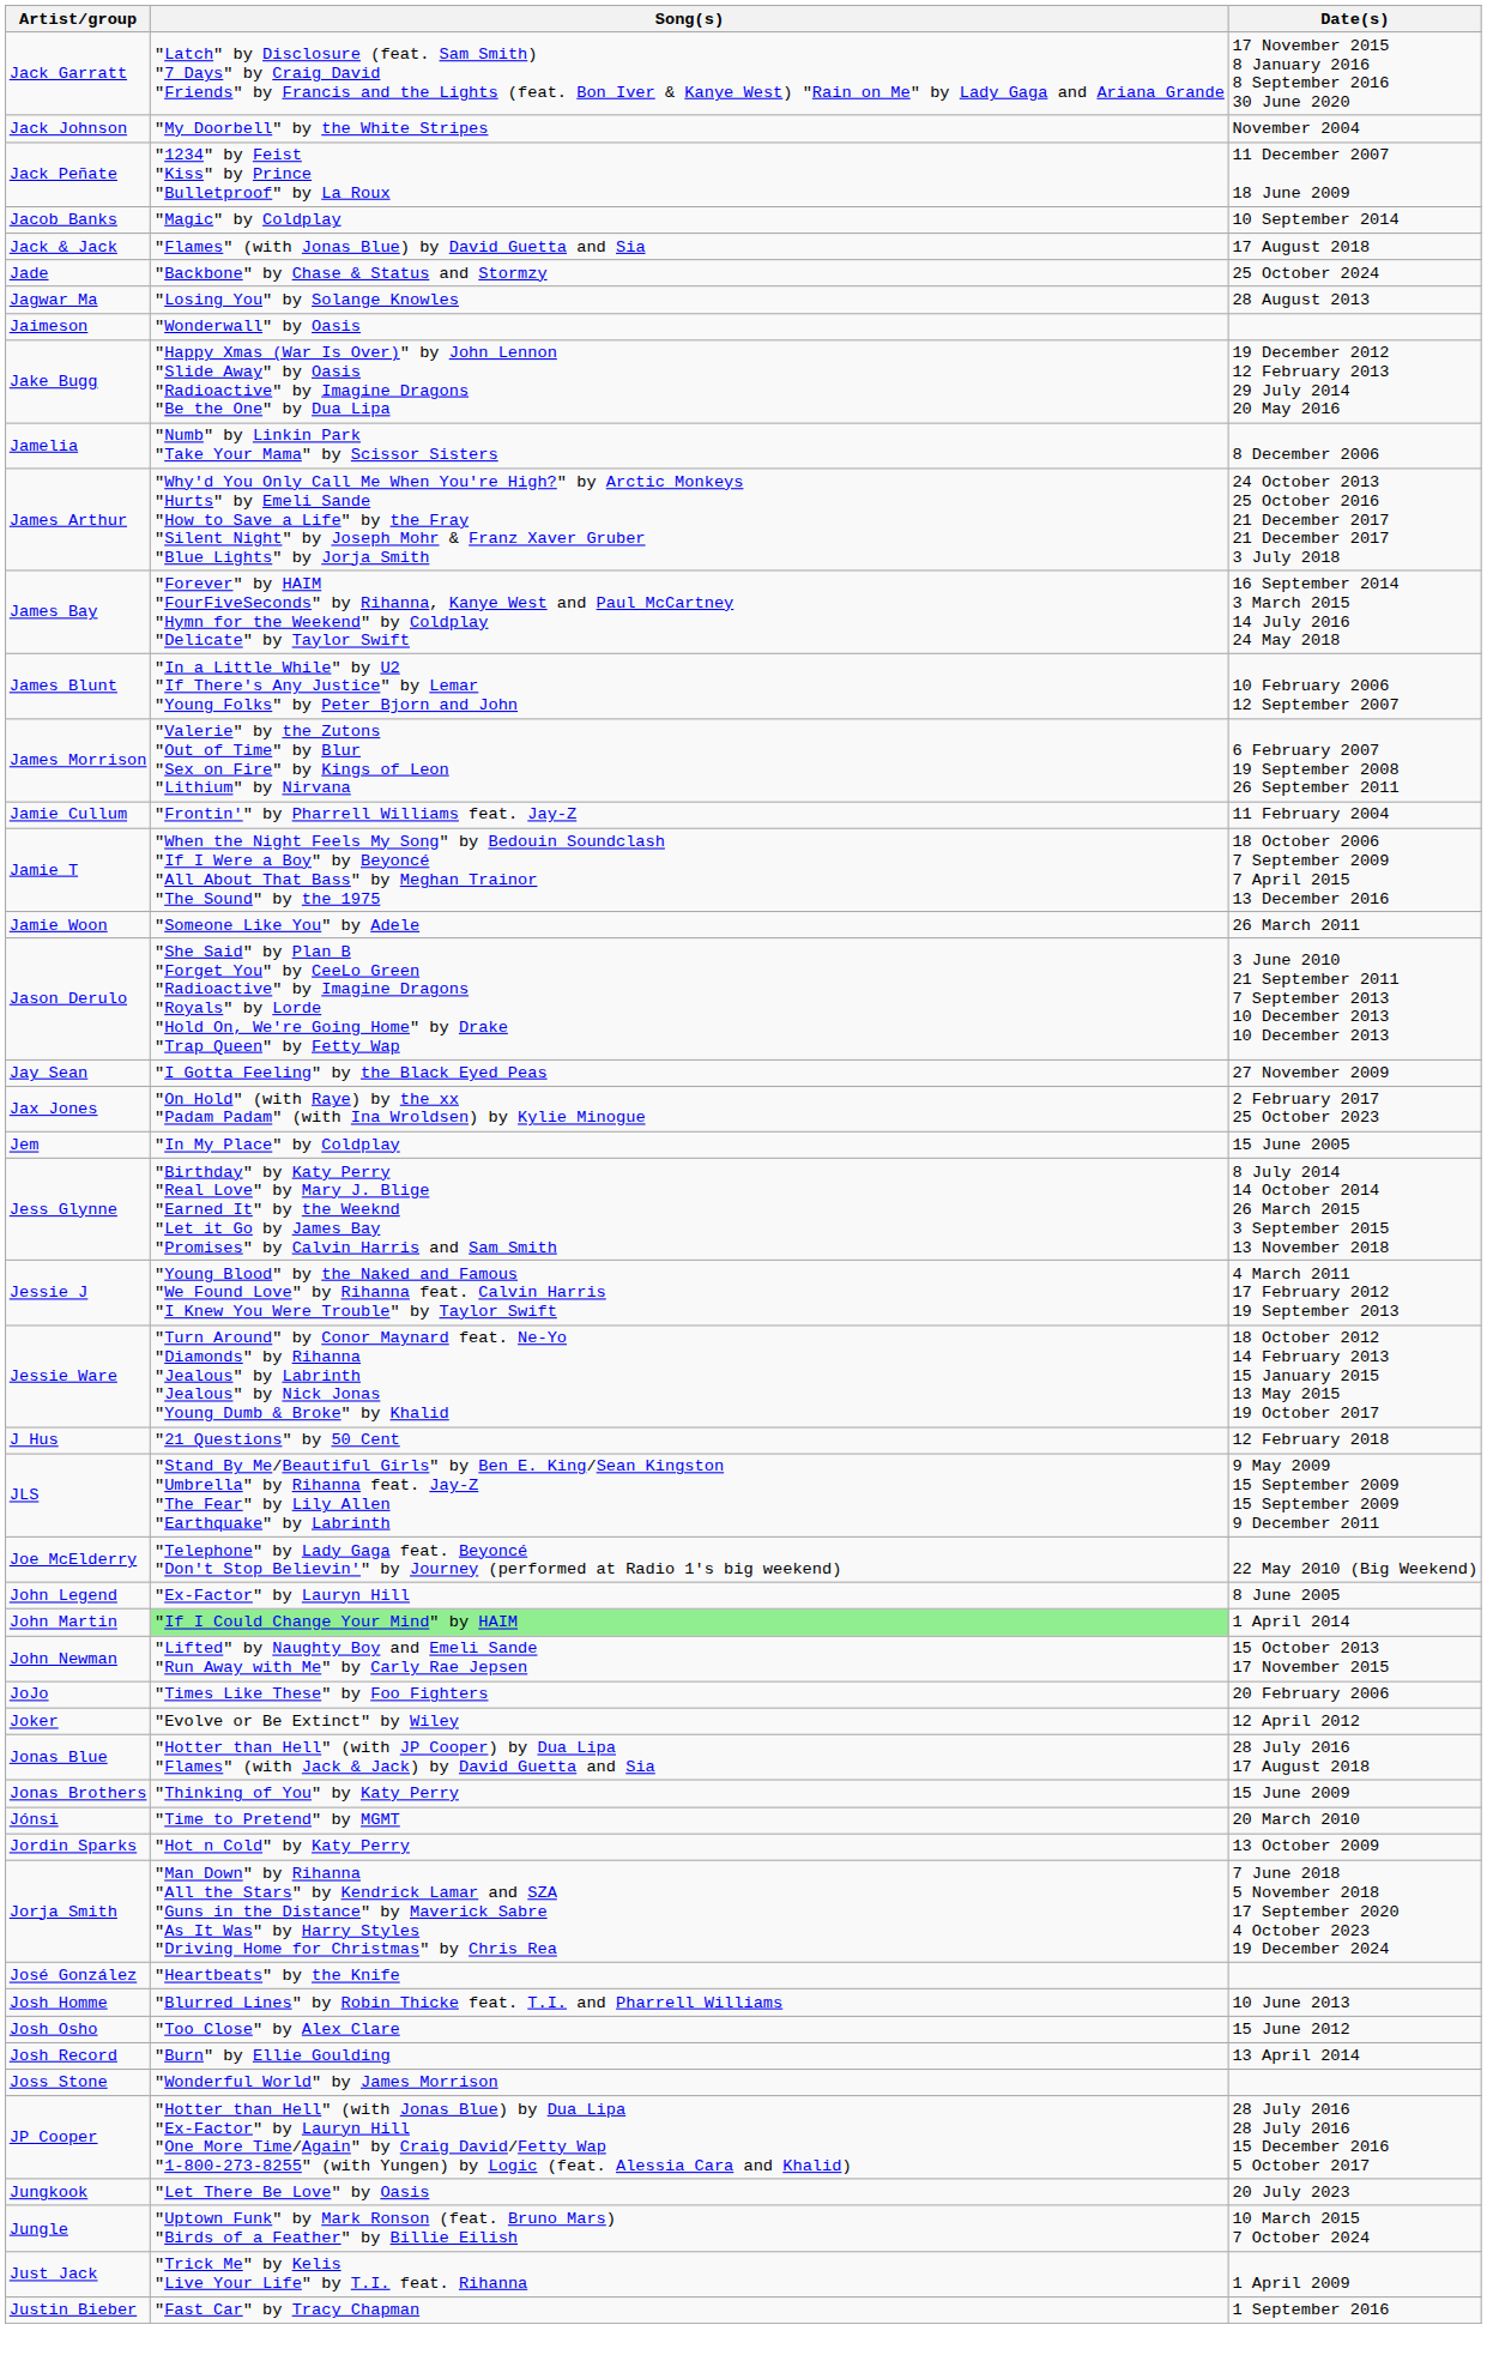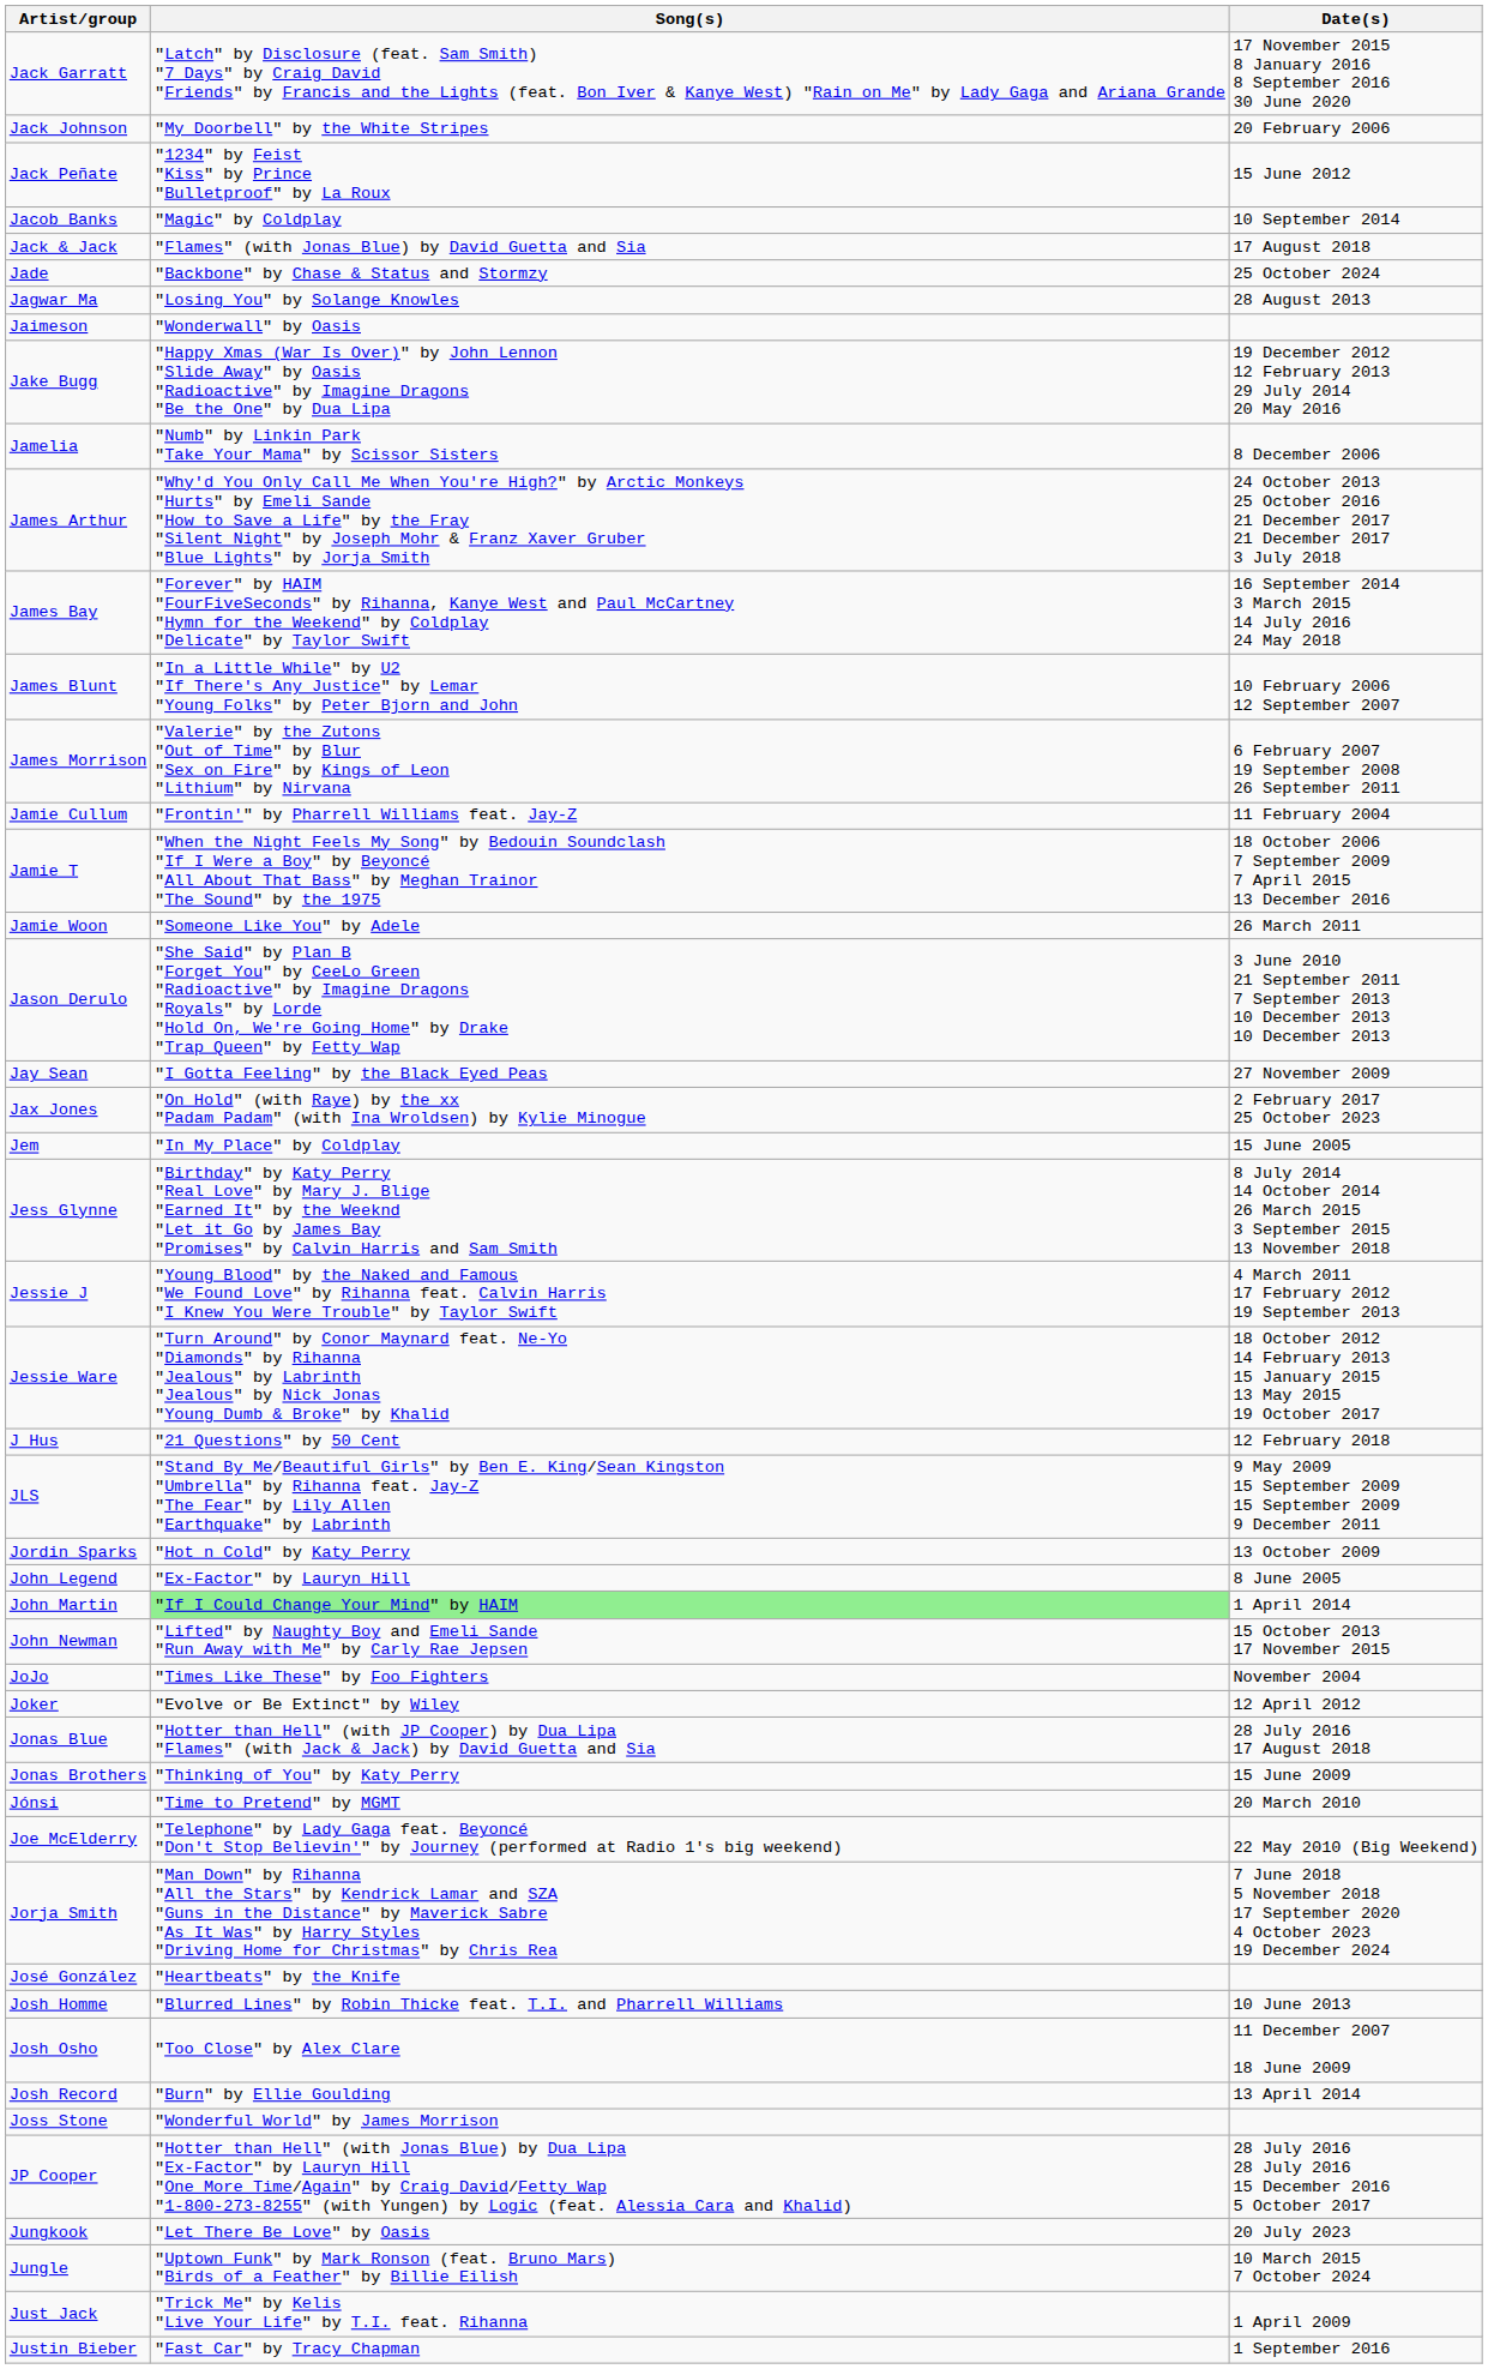Jack Johnson | Date(s): November 2004 -> 20 February 2006
Jack Peñate | Date(s): 11 December 2007 18 June 2009 -> 15 June 2012
rows swapped: Joe McElderry <-> Jordin Sparks
JoJo | Date(s): 20 February 2006 -> November 2004
Josh Osho | Date(s): 15 June 2012 -> 11 December 2007 18 June 2009
